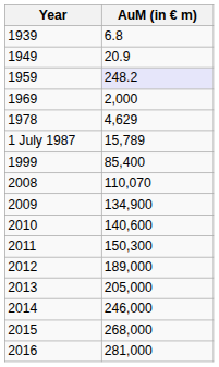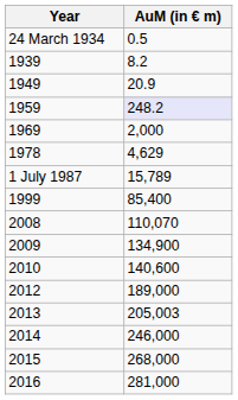+ row: 24 March 1934 | 0.5
1939 | AuM (in € m): 6.8 -> 8.2
- row: 2011 | 150,300
2013 | AuM (in € m): 205,000 -> 205,003
